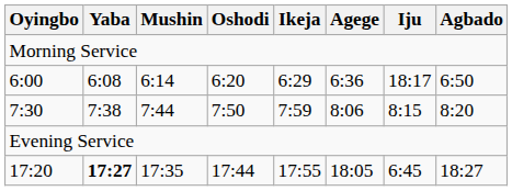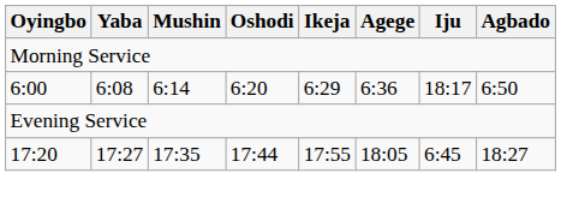- row: 7:30 | 7:38 | 7:44 | 7:50 | 7:59 | 8:06 | 8:15 | 8:20
17:20 | Yaba: bold -> normal
